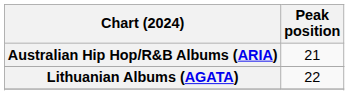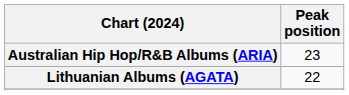Australian Hip Hop/R&B Albums (ARIA) | Peak position: 21 -> 23
